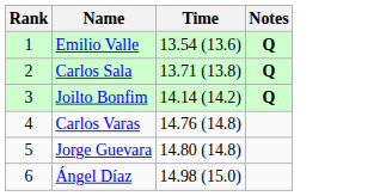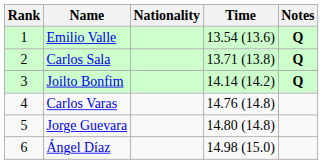+ column: Nationality
